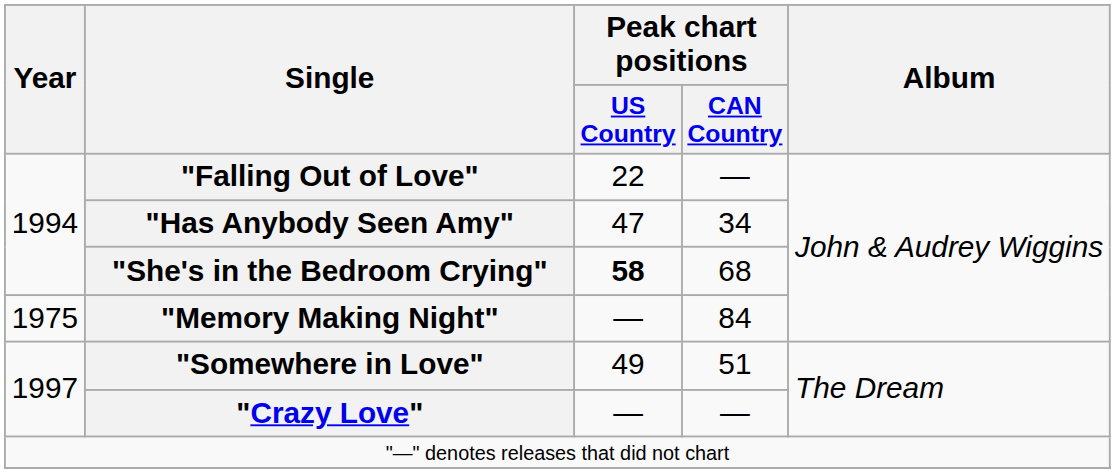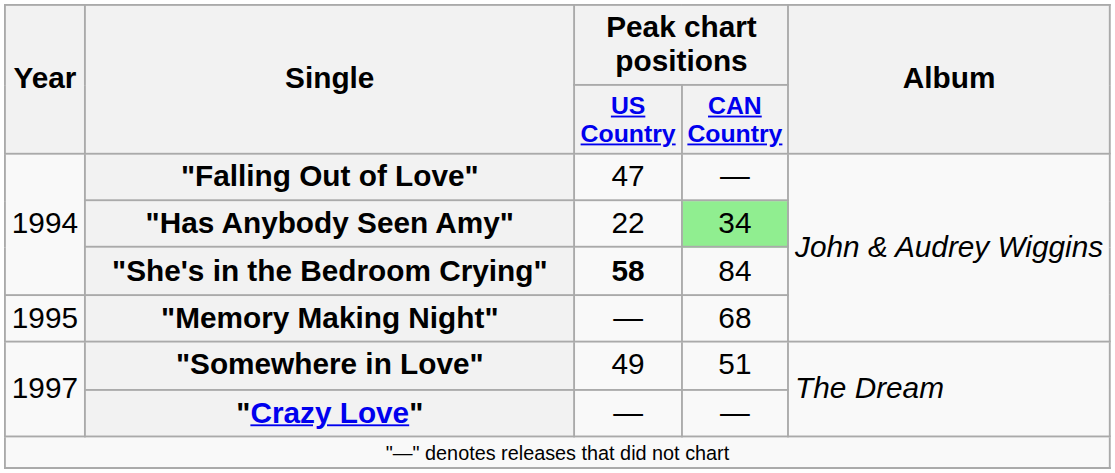"Falling Out of Love" | Peak chart positions / US Country: 22 -> 47
"Has Anybody Seen Amy" | Peak chart positions / US Country: 47 -> 22
"Has Anybody Seen Amy" | Peak chart positions / CAN Country: no background -> lightgreen background
"She's in the Bedroom Crying" | Peak chart positions / CAN Country: 68 -> 84
"Memory Making Night" | Year: 1975 -> 1995
"Memory Making Night" | Peak chart positions / CAN Country: 84 -> 68
